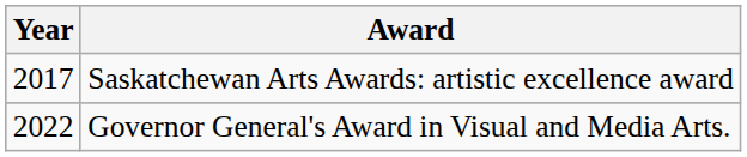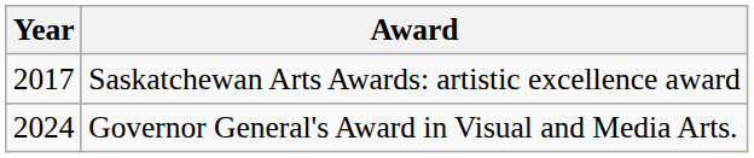Governor General's Award in Visual and Media Arts. | Year: 2022 -> 2024
